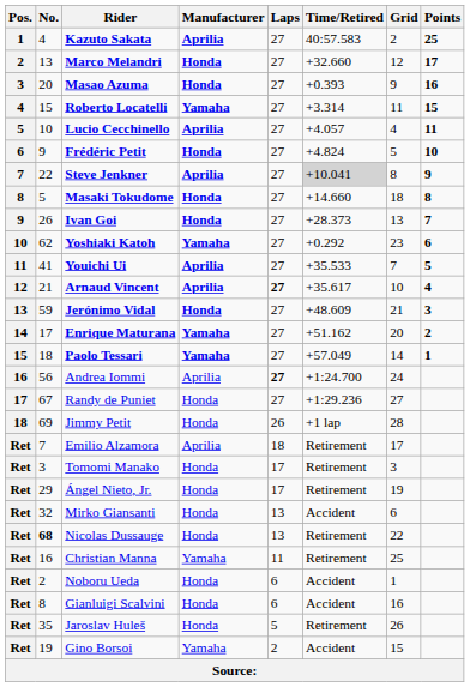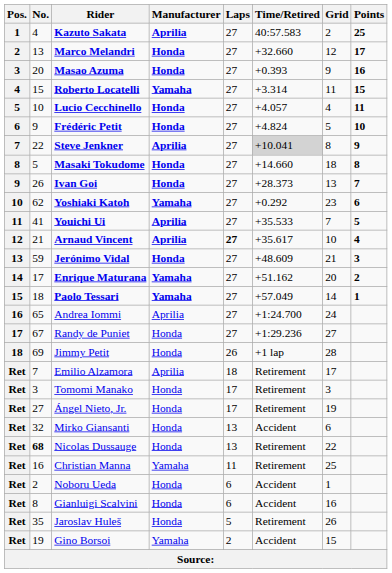Lucio Cecchinello | Manufacturer: Aprilia -> Honda
Andrea Iommi | No.: 56 -> 65
Andrea Iommi | Laps: bold -> normal
Ángel Nieto, Jr. | No.: 29 -> 27
